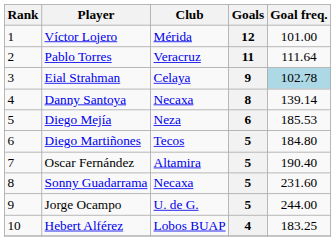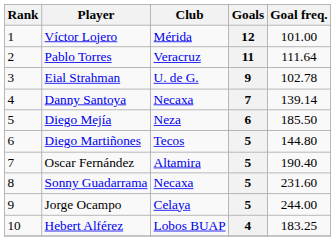Eial Strahman | Club: Celaya -> U. de G.
Eial Strahman | Goal freq.: lightblue background -> no background
Danny Santoya | Goals: 8 -> 7
Diego Mejía | Goal freq.: 185.53 -> 185.50
Diego Martiñones | Goal freq.: 184.80 -> 144.80
Jorge Ocampo | Club: U. de G. -> Celaya
